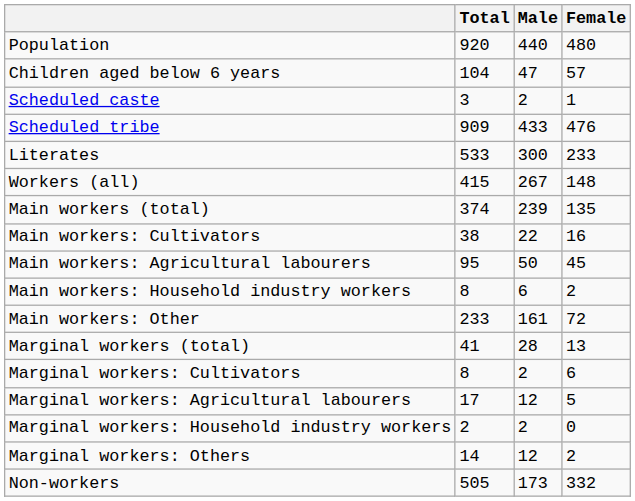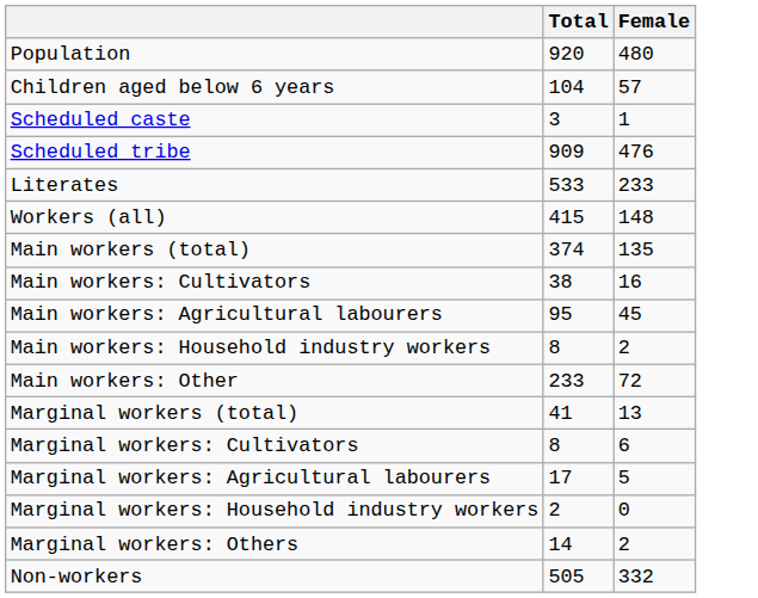- column: Male | 440 | 47 | 2 | 433 | 300 | 267 | 239 | 22 | 50 | 6 | 161 | 28 | 2 | 12 | 2 | 12 | 173
